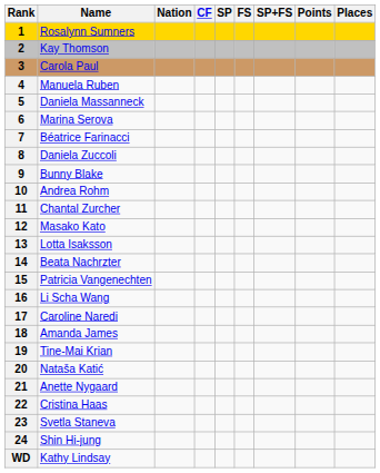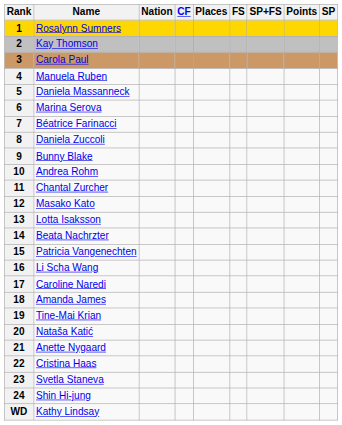columns swapped: SP <-> Places
